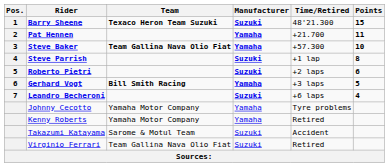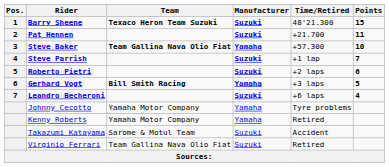Pat Hennen | Manufacturer: Yamaha -> Suzuki
Steve Parrish | Points: 8 -> 7
